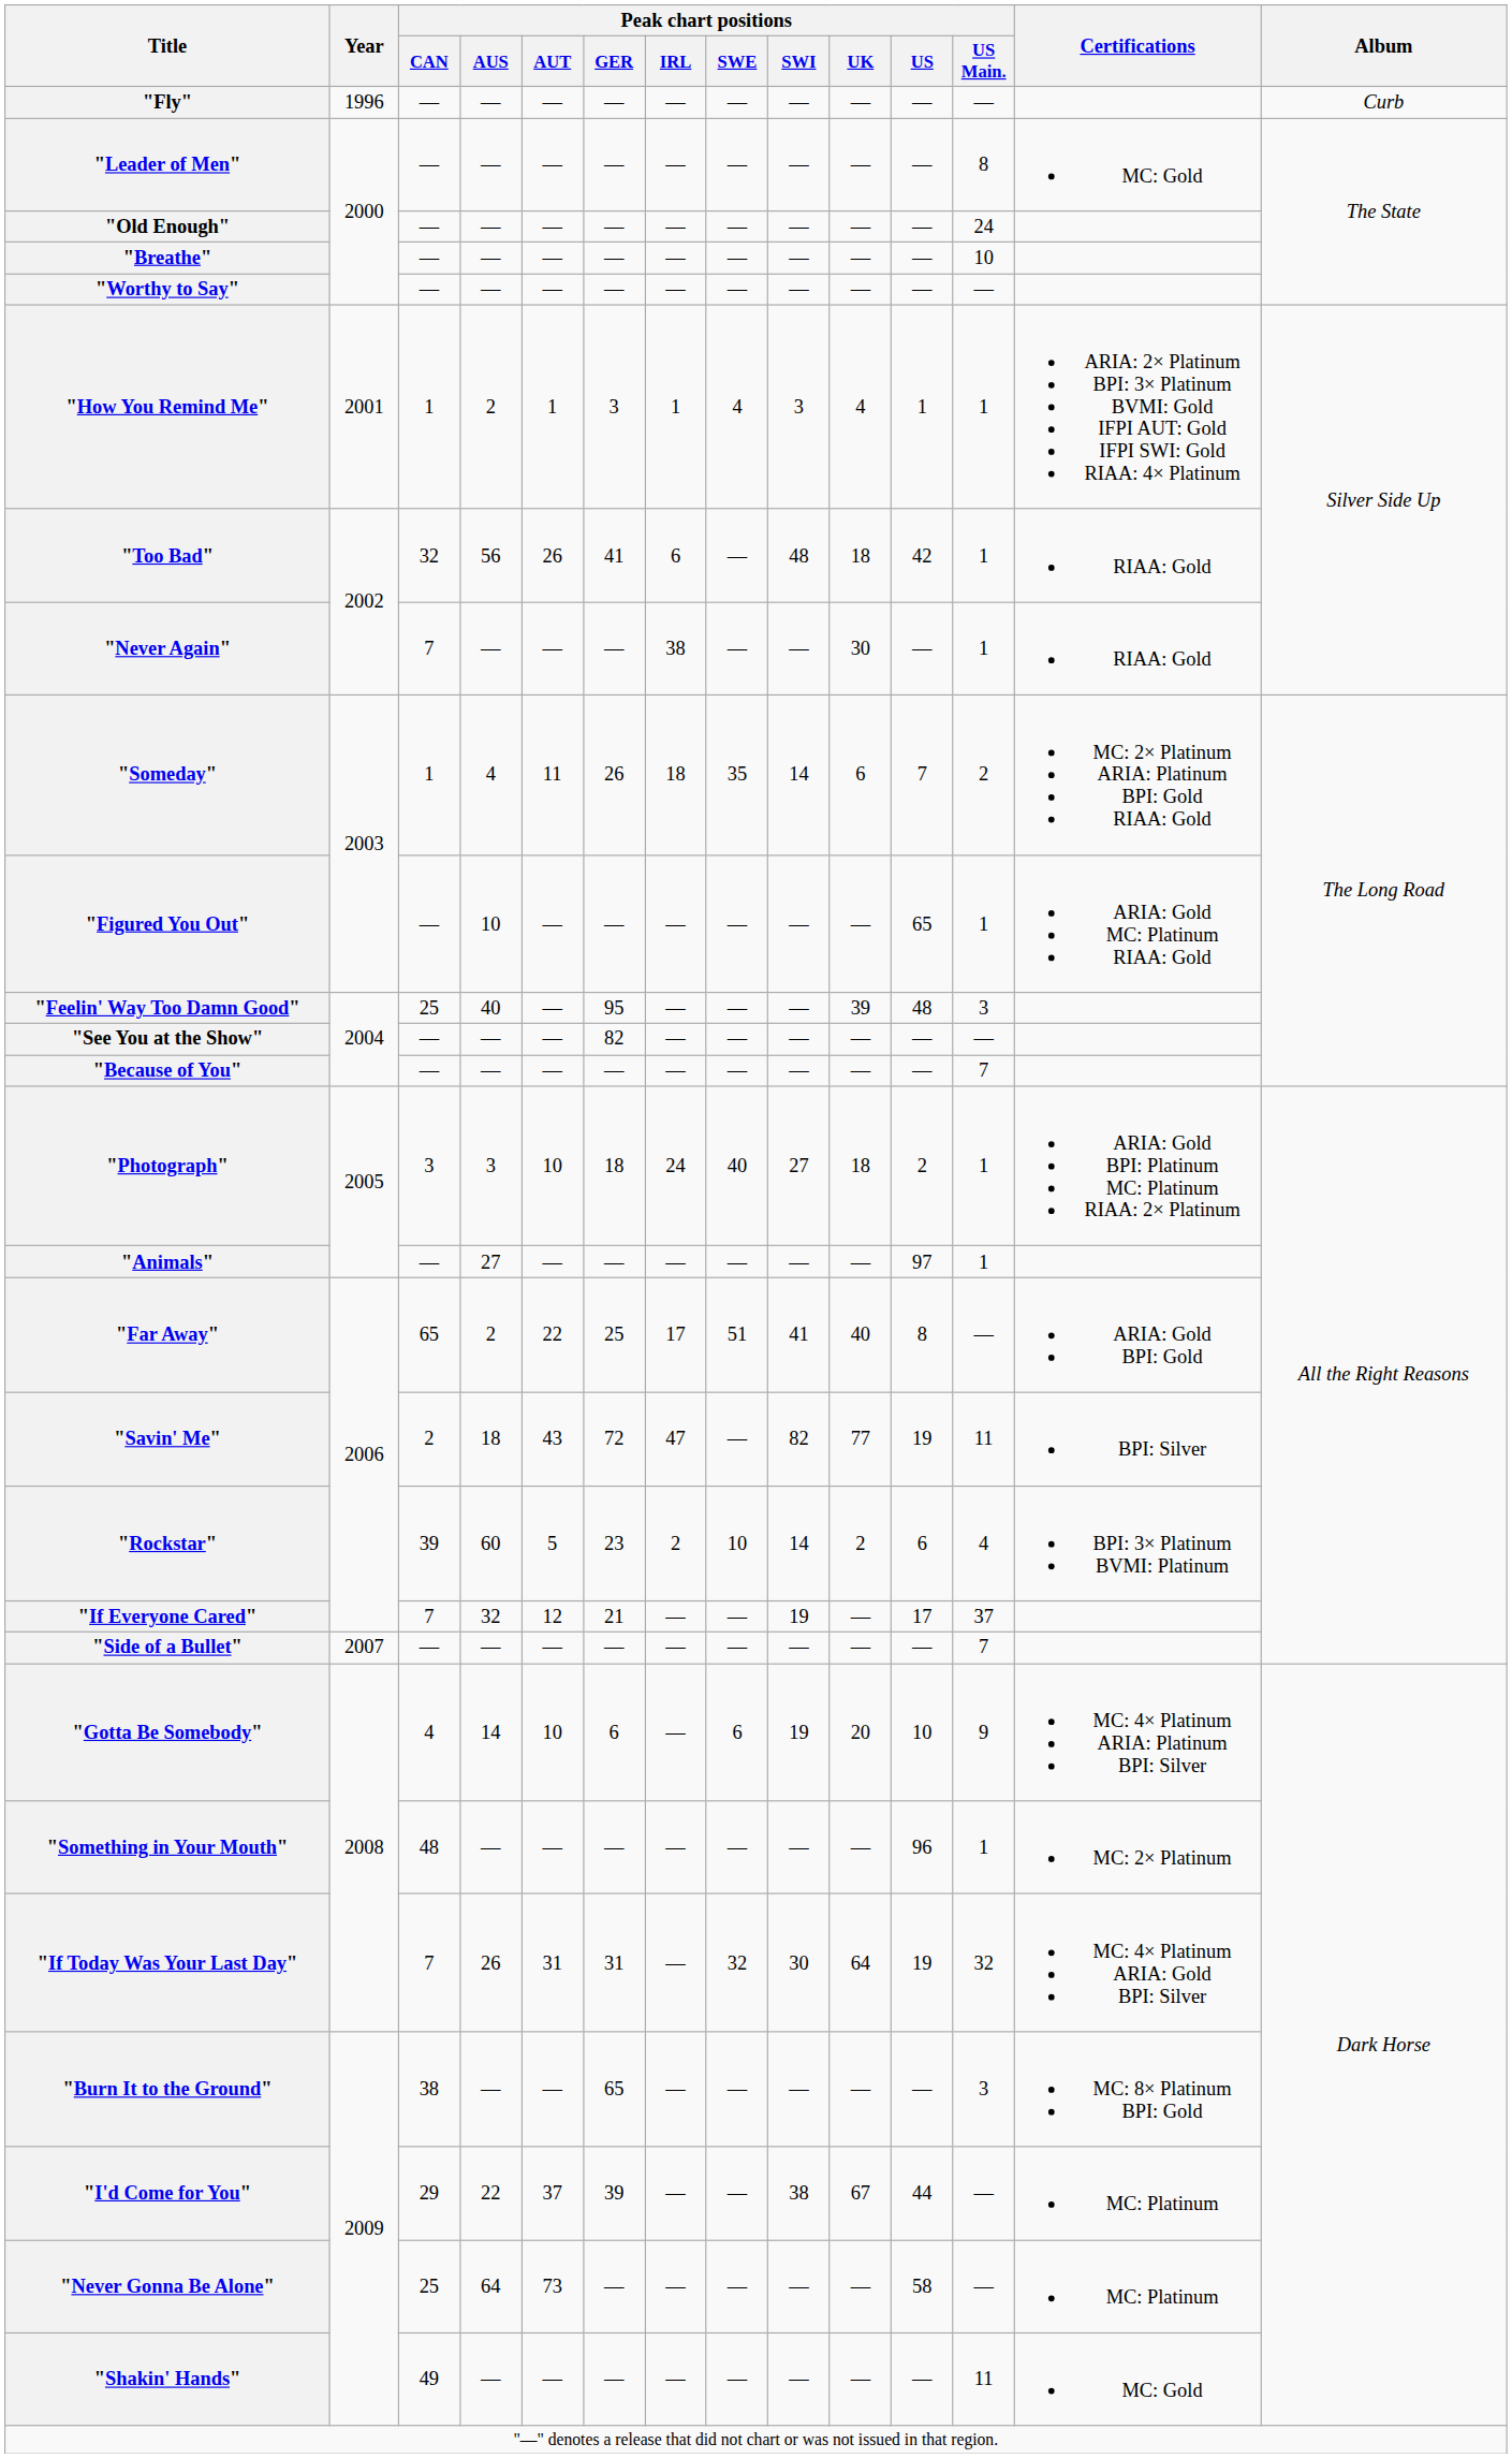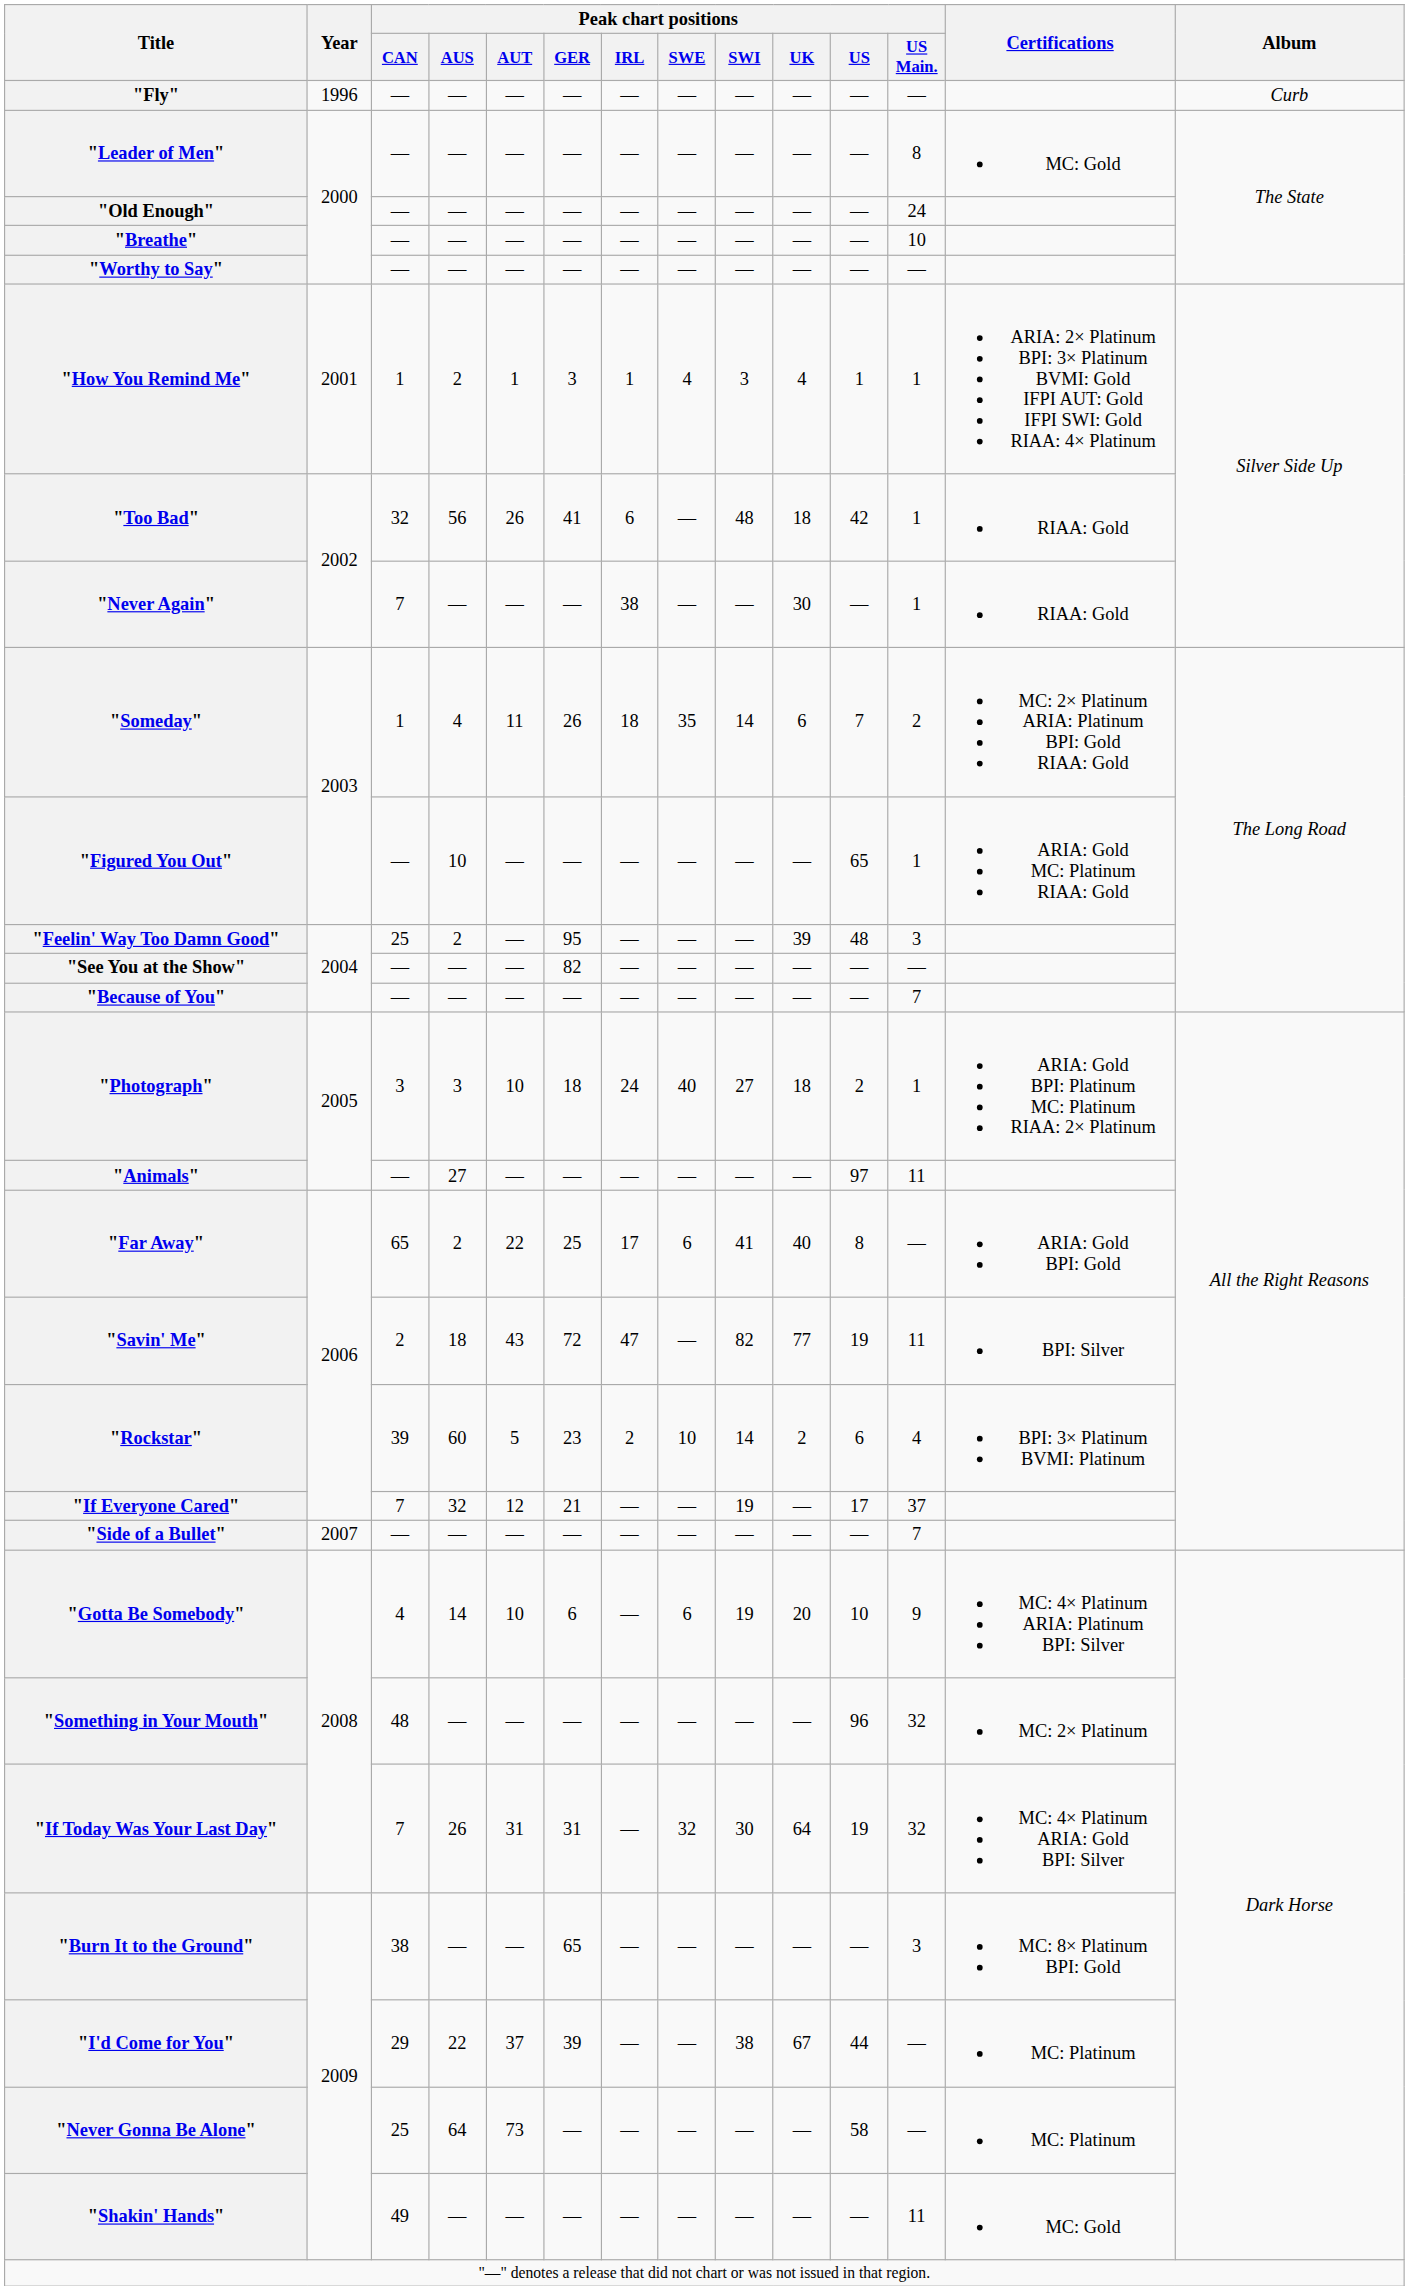"Feelin' Way Too Damn Good" | Peak chart positions / AUS: 40 -> 2
"Animals" | Peak chart positions / US Main.: 1 -> 11
"Far Away" | Peak chart positions / SWE: 51 -> 6
"Something in Your Mouth" | Peak chart positions / US Main.: 1 -> 32
